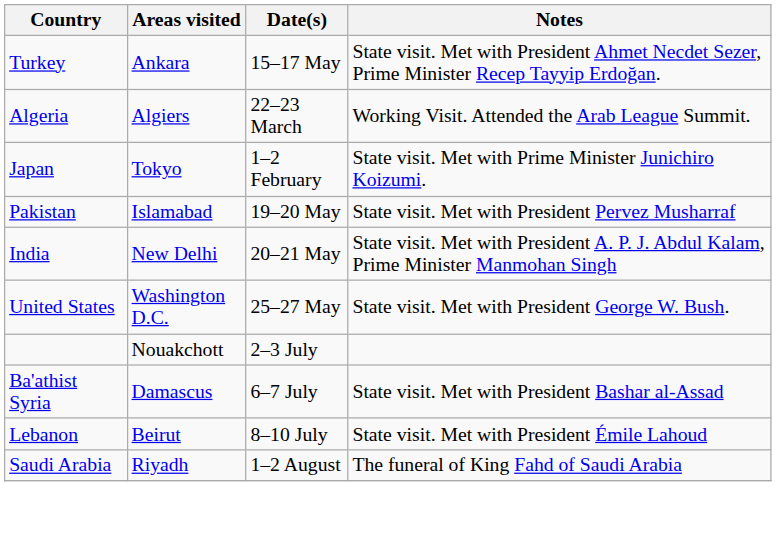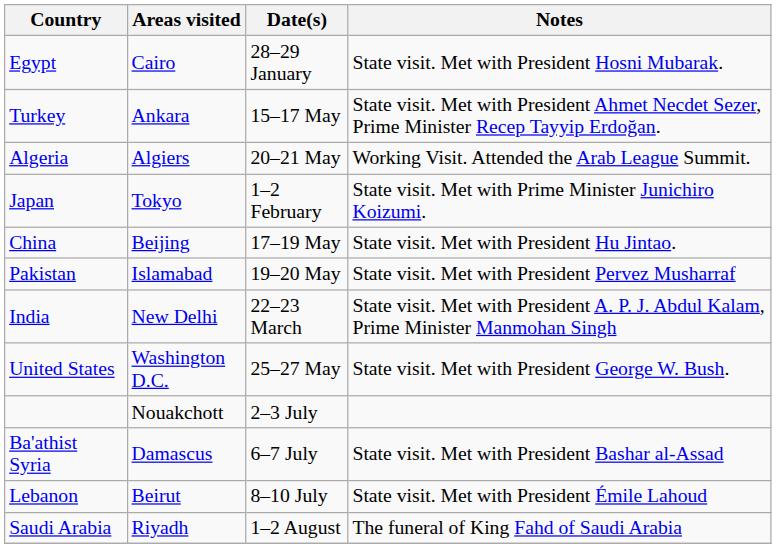+ row: Egypt | Cairo | 28–29 January | State visit. Met with President Hosni Mubarak.
Algeria | Date(s): 22–23 March -> 20–21 May
+ row: China | Beijing | 17–19 May | State visit. Met with President Hu Jintao.
India | Date(s): 20–21 May -> 22–23 March
